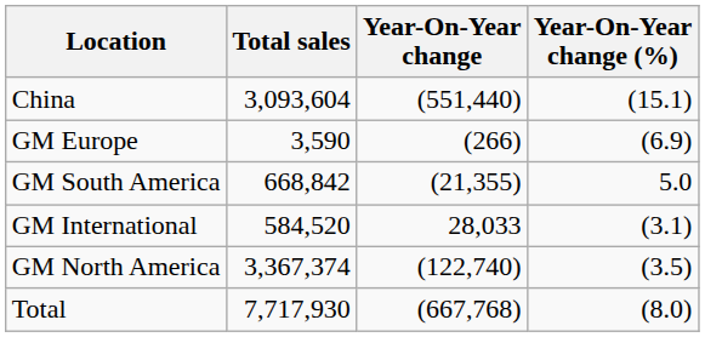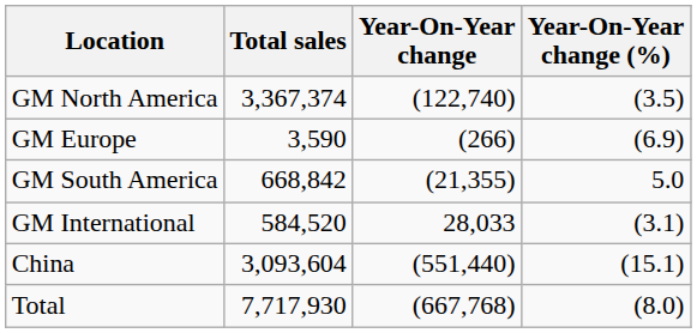rows swapped: GM North America <-> China
